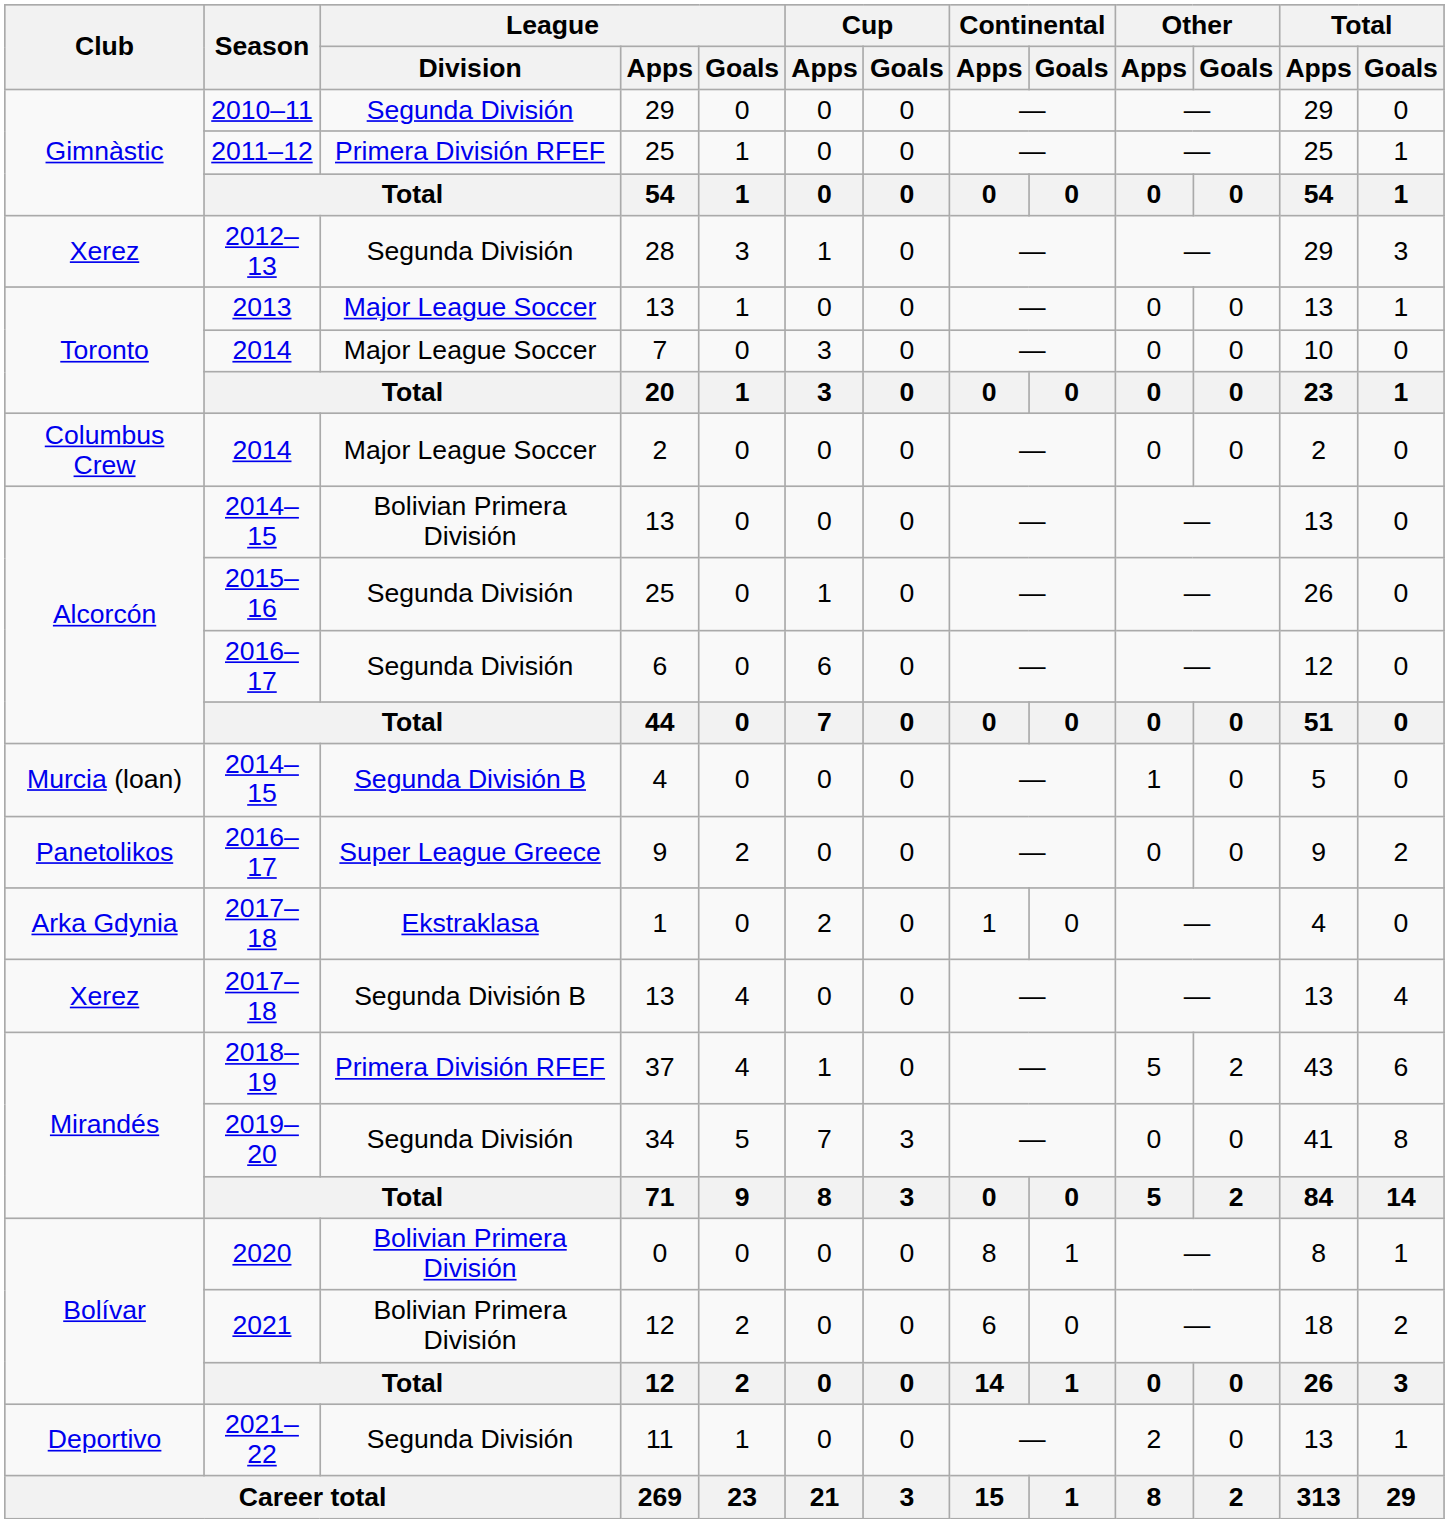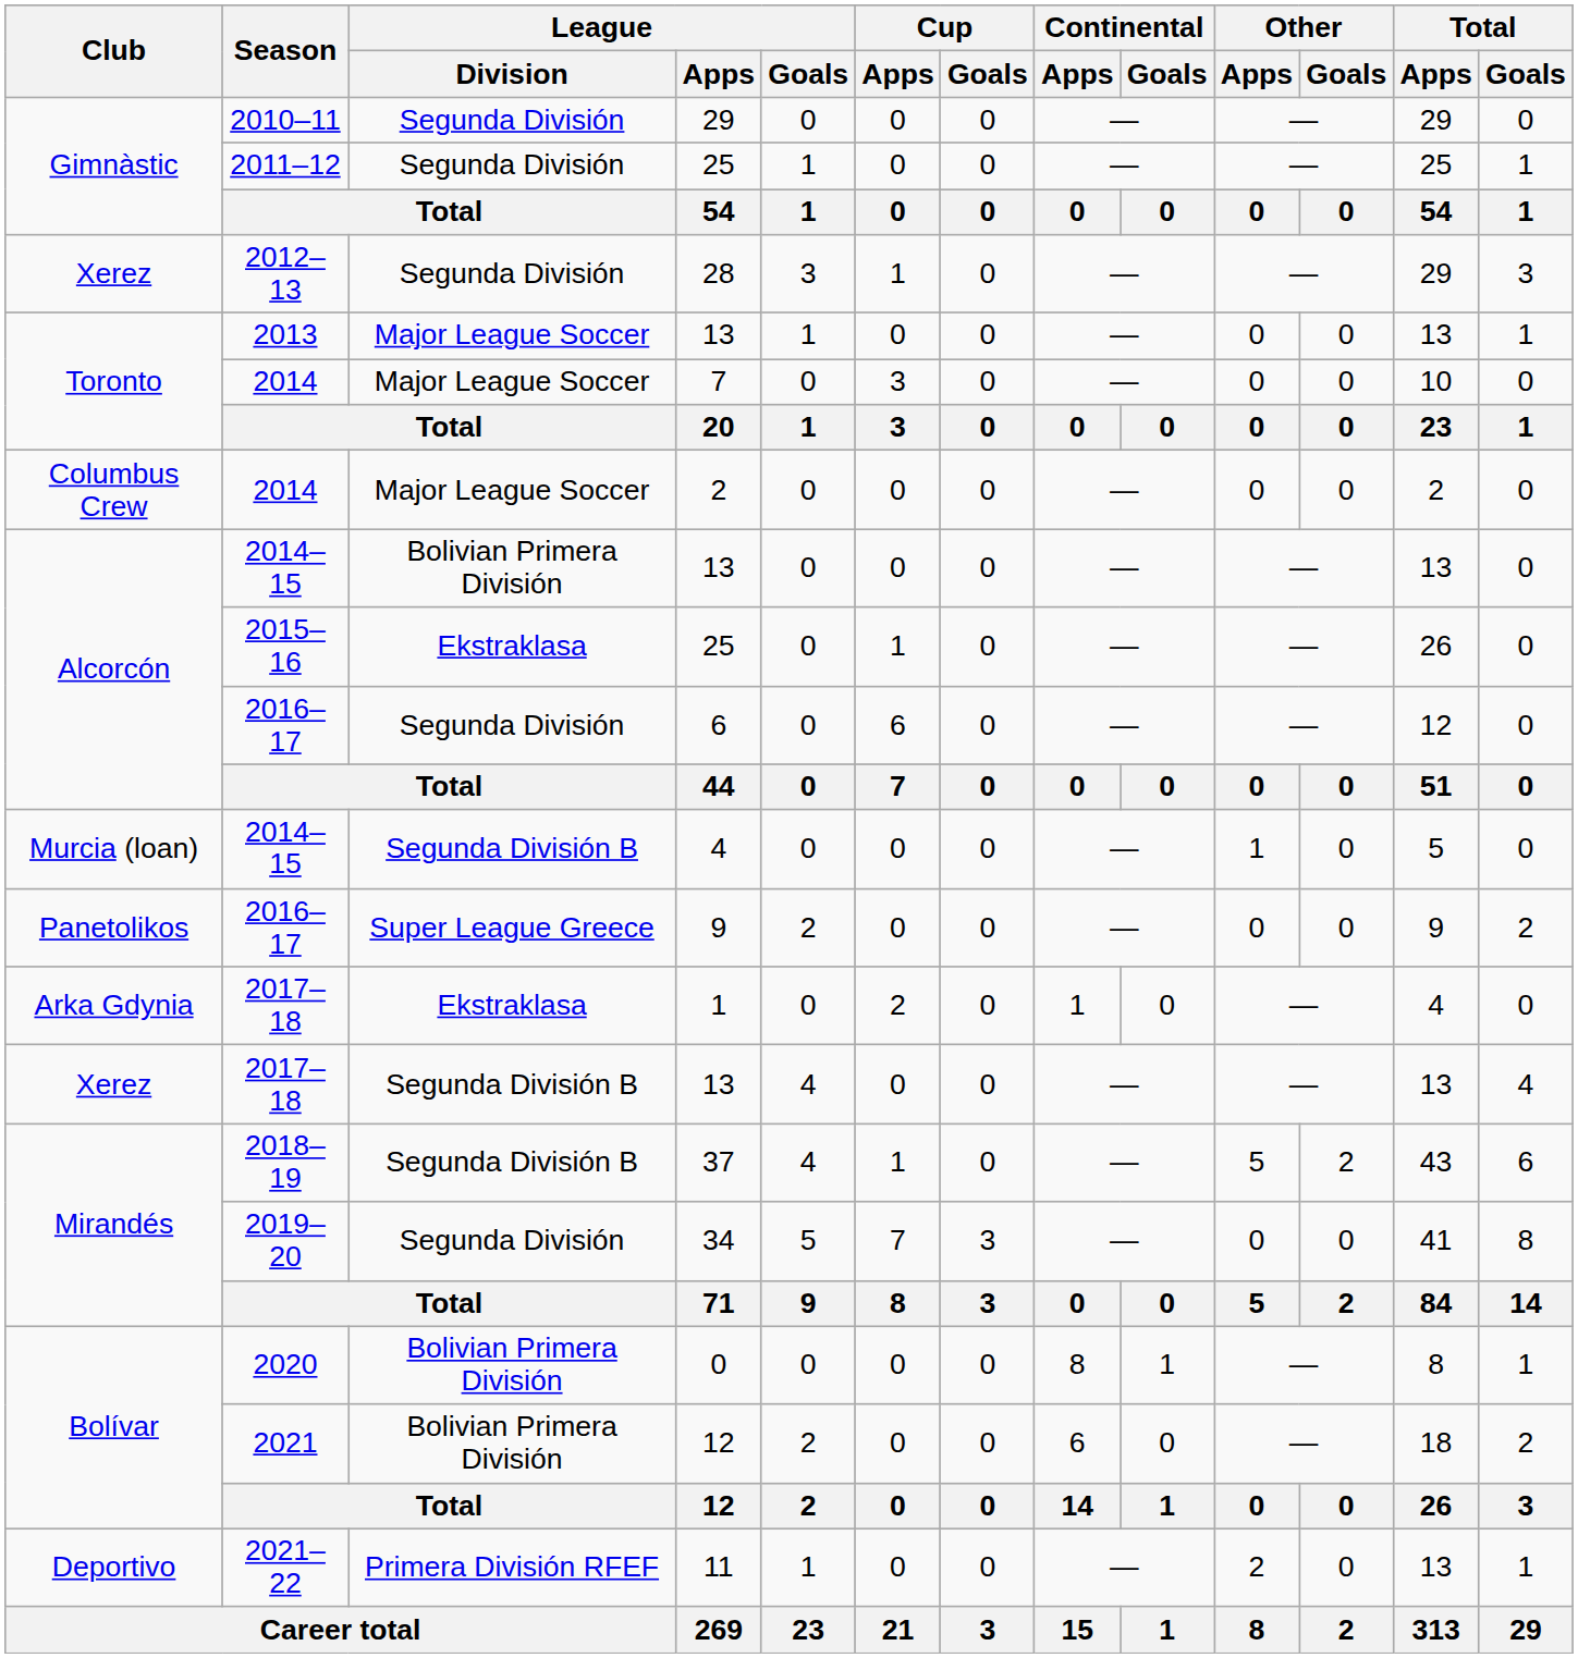2011–12 / 25 | League / Division: Primera División RFEF -> Segunda División
2015–16 / 25 | League / Division: Segunda División -> Ekstraklasa
37 | League / Division: Primera División RFEF -> Segunda División B
11 | League / Division: Segunda División -> Primera División RFEF
